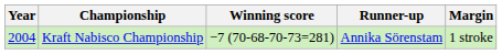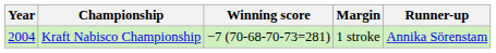columns swapped: Margin <-> Runner-up
